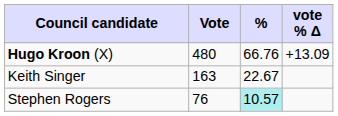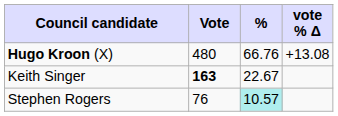Hugo Kroon (X) | vote % Δ: +13.09 -> +13.08
Keith Singer | Vote: normal -> bold
